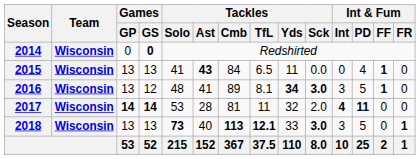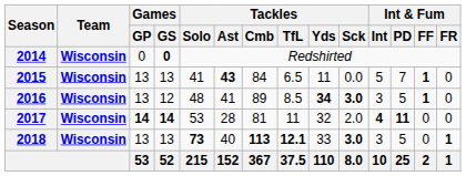2015 | Int & Fum / Int: 0 -> 5
2015 | Int & Fum / PD: 4 -> 7
2016 | Tackles / TfL: 8.1 -> 8.5
